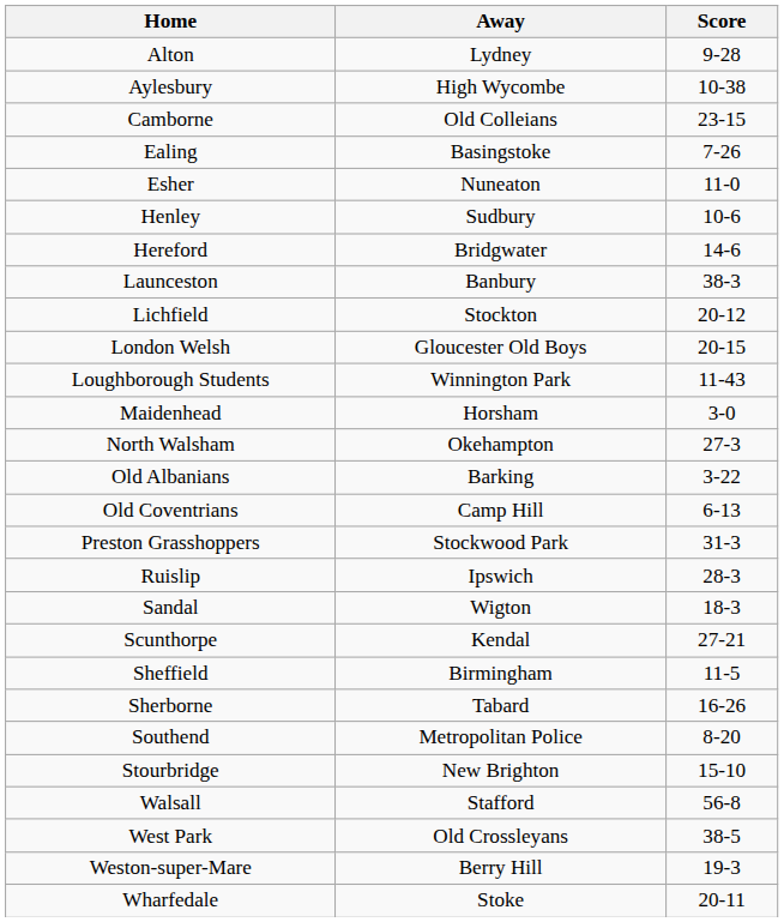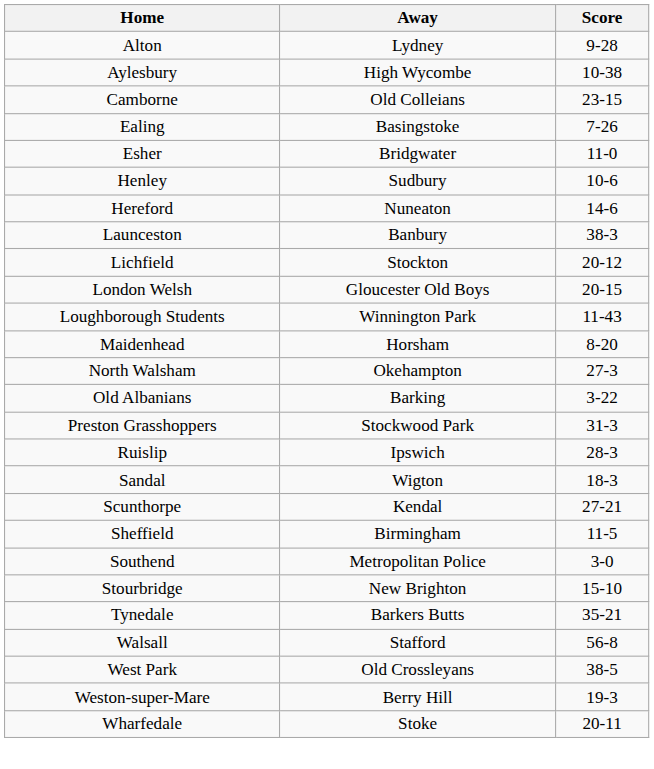Esher | Away: Nuneaton -> Bridgwater
Hereford | Away: Bridgwater -> Nuneaton
Maidenhead | Score: 3-0 -> 8-20
- row: Old Coventrians | Camp Hill | 6-13
- row: Sherborne | Tabard | 16-26
Southend | Score: 8-20 -> 3-0
+ row: Tynedale | Barkers Butts | 35-21
